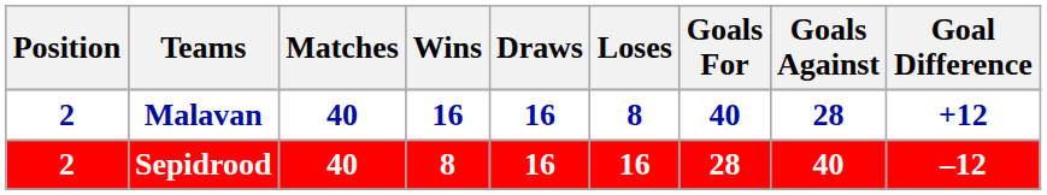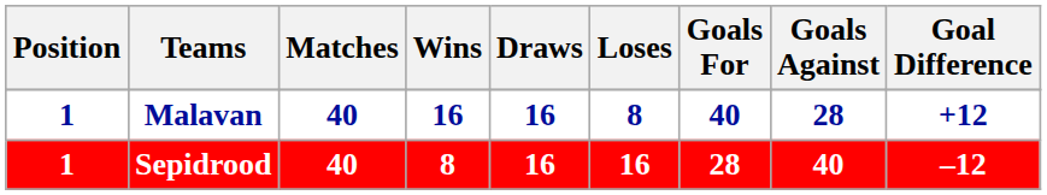Malavan | Position: 2 -> 1
Sepidrood | Position: 2 -> 1
